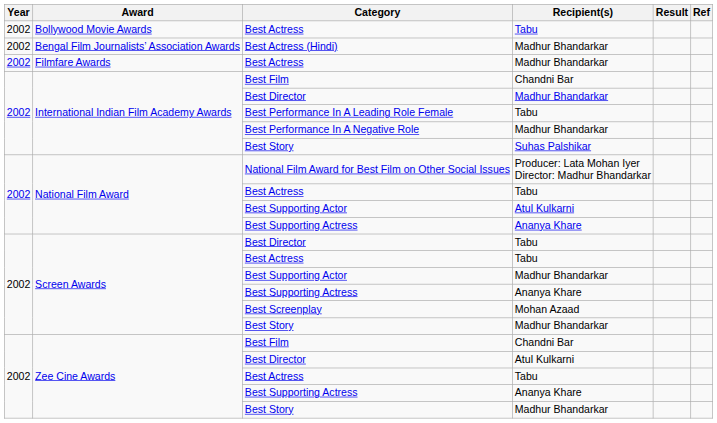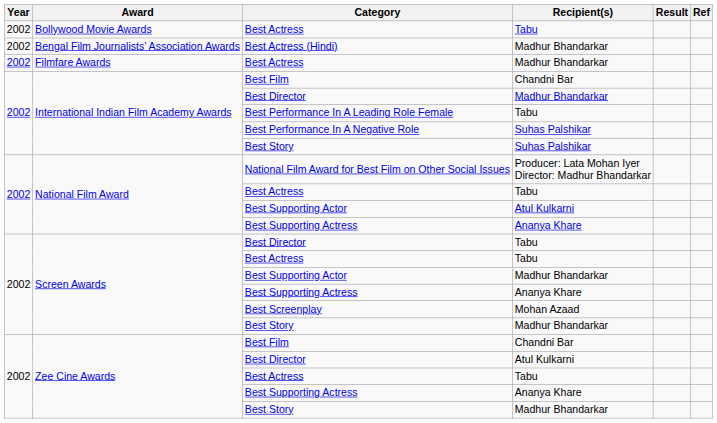Best Performance In A Negative Role | Recipient(s): Madhur Bhandarkar -> Suhas Palshikar
